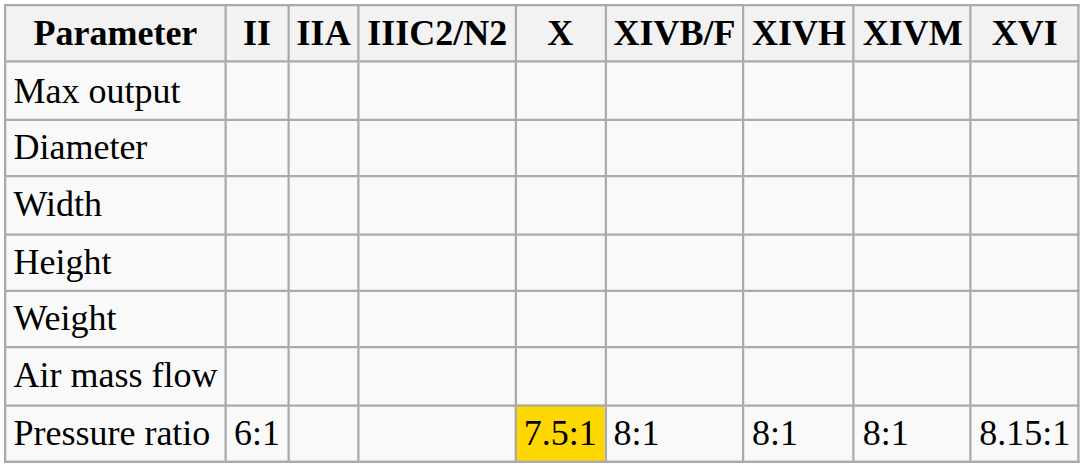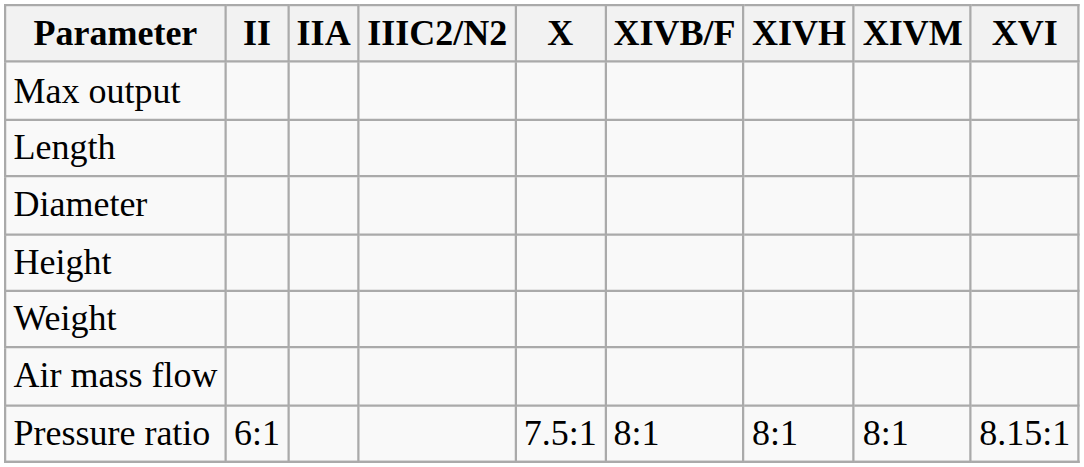+ row: Length
- row: Width
Pressure ratio | X: gold background -> no background
